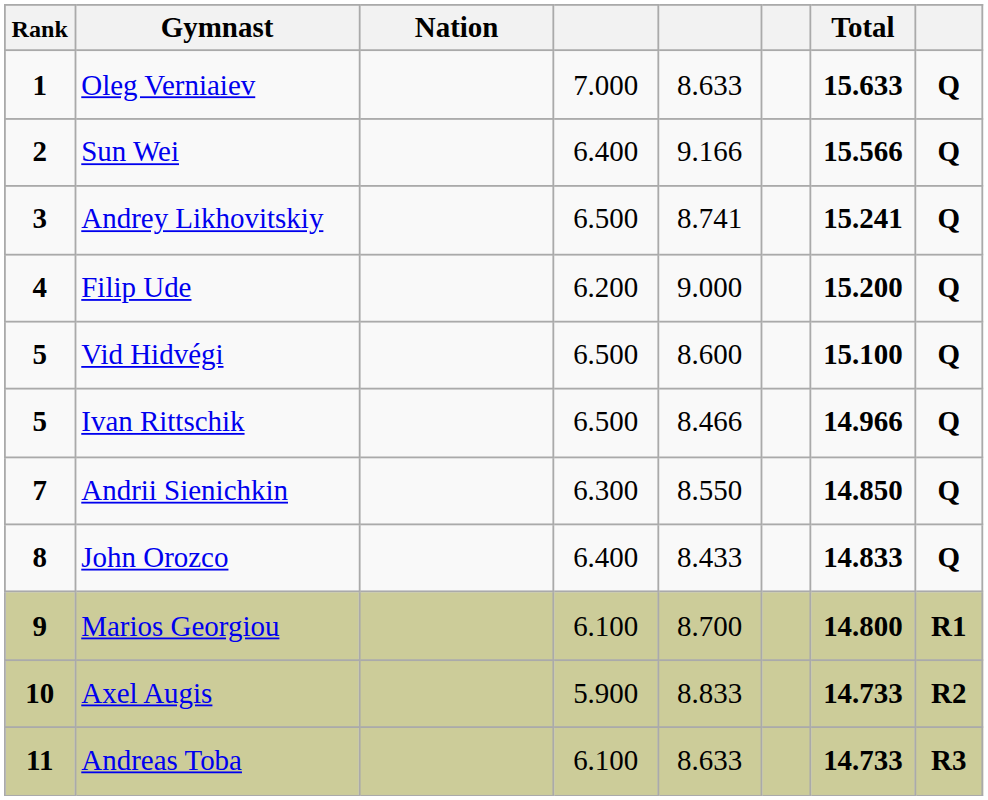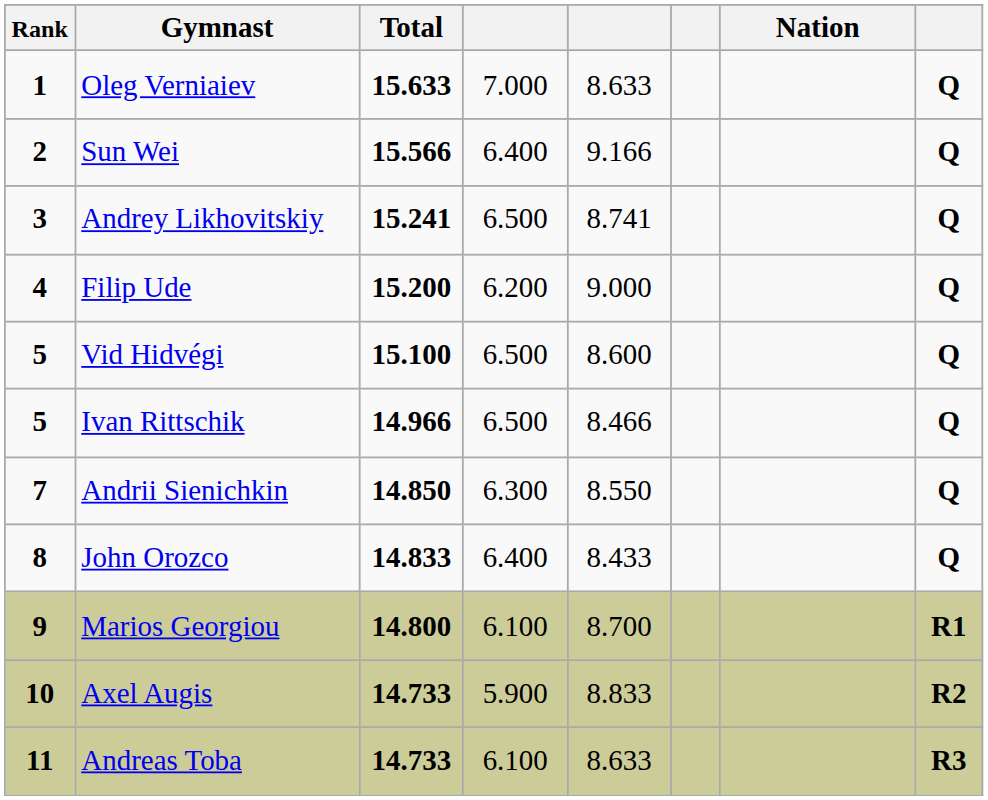columns swapped: Nation <-> Total
